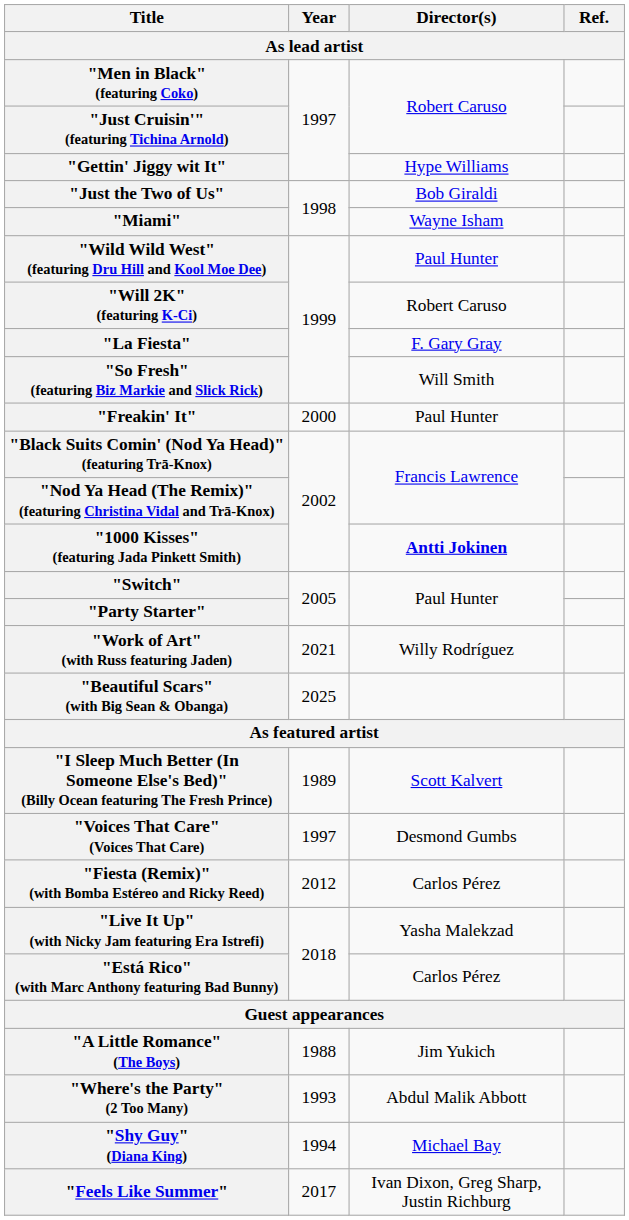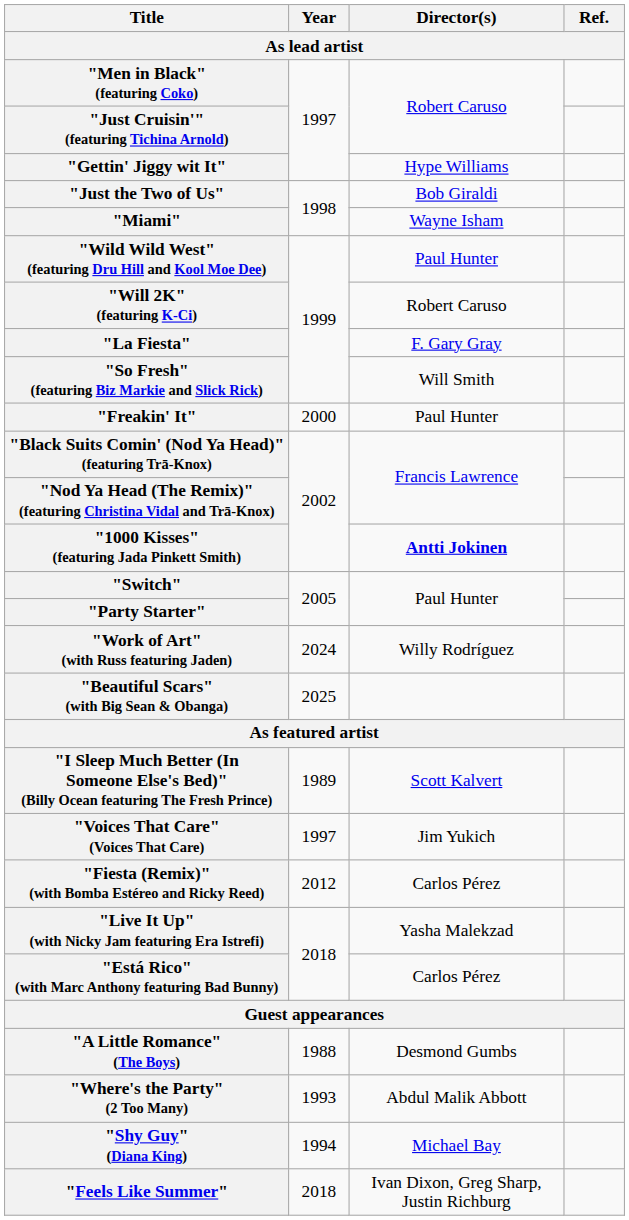"Work of Art" (with Russ featuring Jaden) | Year: 2021 -> 2024
"Voices That Care" (Voices That Care) | Director(s): Desmond Gumbs -> Jim Yukich
"A Little Romance" (The Boys) | Director(s): Jim Yukich -> Desmond Gumbs
"Feels Like Summer" | Year: 2017 -> 2018
